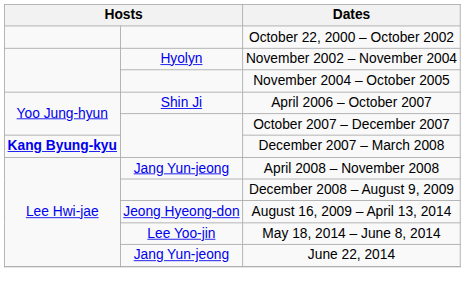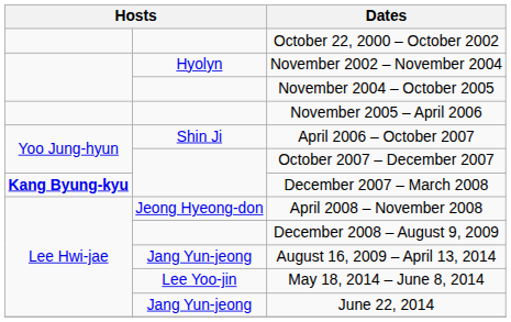+ row: November 2005 – April 2006
April 2008 – November 2008 | column 2: Jang Yun-jeong -> Jeong Hyeong-don
August 16, 2009 – April 13, 2014 | column 2: Jeong Hyeong-don -> Jang Yun-jeong
